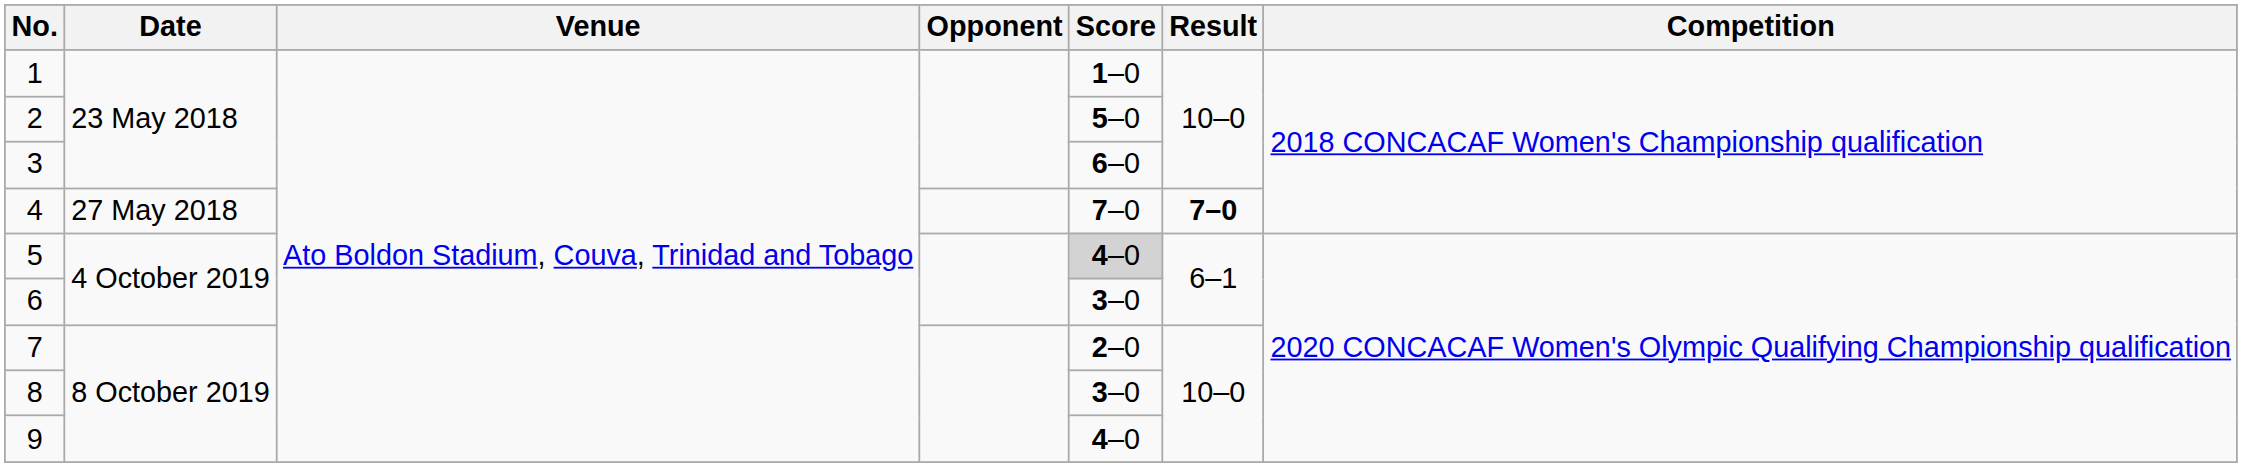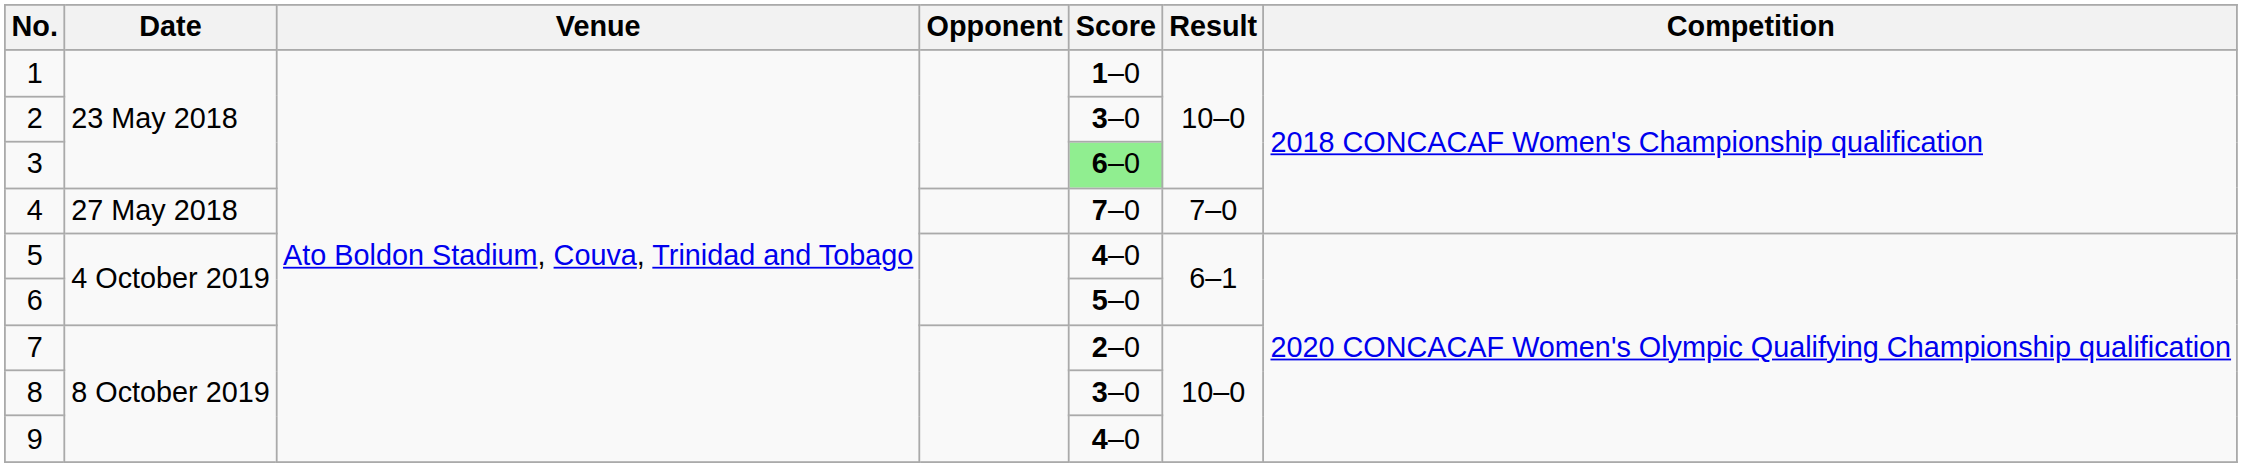2 | Score: 5–0 -> 3–0
3 | Score: no background -> lightgreen background
4 | Result: bold -> normal
5 | Score: lightgrey background -> no background
6 | Score: 3–0 -> 5–0
